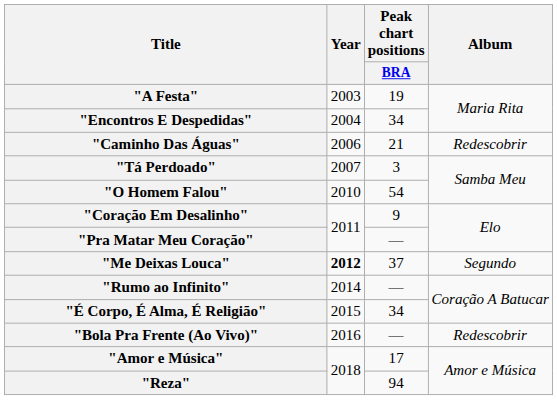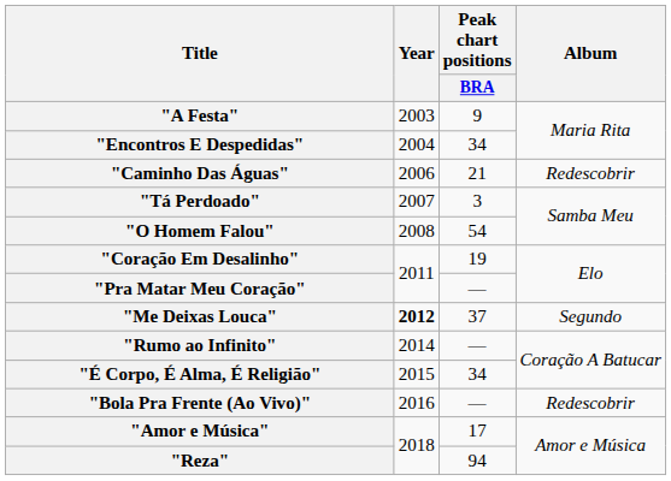"A Festa" | Peak chart positions / BRA: 19 -> 9
"O Homem Falou" | Year: 2010 -> 2008
"Coração Em Desalinho" | Peak chart positions / BRA: 9 -> 19
